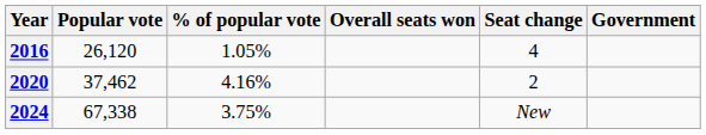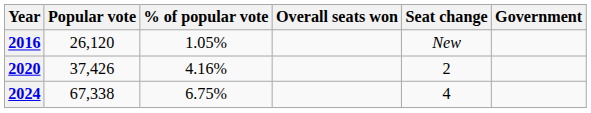2016 | Seat change: 4 -> New
2020 | Popular vote: 37,462 -> 37,426
2024 | % of popular vote: 3.75% -> 6.75%
2024 | Seat change: New -> 4
